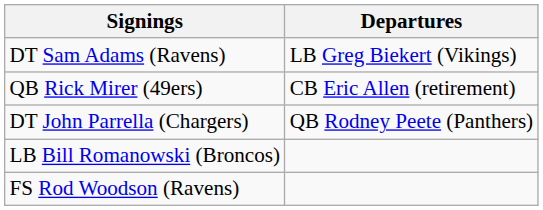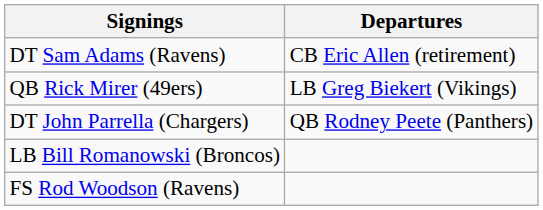DT Sam Adams (Ravens) | Departures: LB Greg Biekert (Vikings) -> CB Eric Allen (retirement)
QB Rick Mirer (49ers) | Departures: CB Eric Allen (retirement) -> LB Greg Biekert (Vikings)
